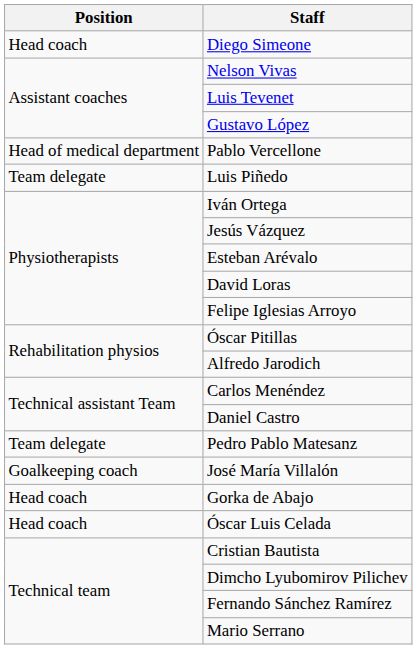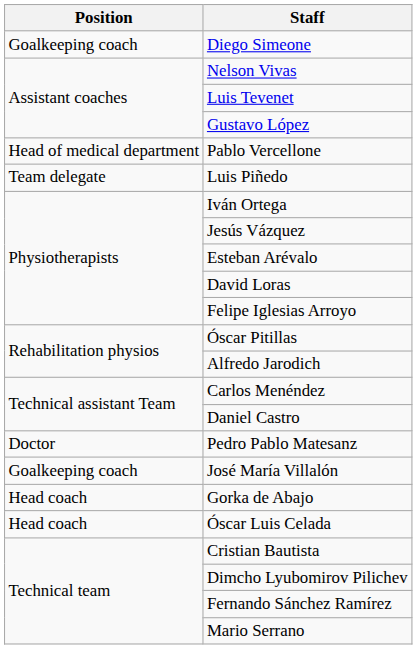Diego Simeone | Position: Head coach -> Goalkeeping coach
Pedro Pablo Matesanz | Position: Team delegate -> Doctor
